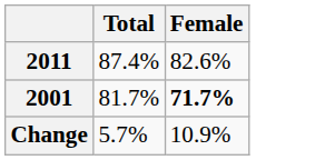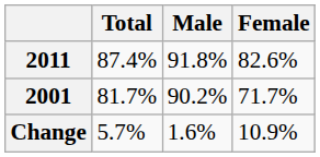+ column: Male | 91.8% | 90.2% | 1.6%
2001 | Female: bold -> normal
